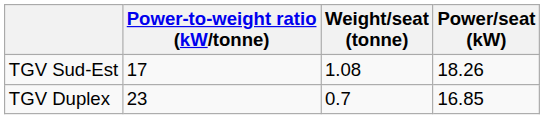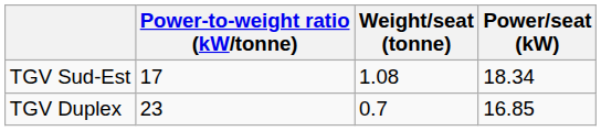TGV Sud-Est | Power/seat (kW): 18.26 -> 18.34
